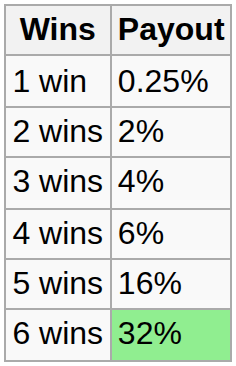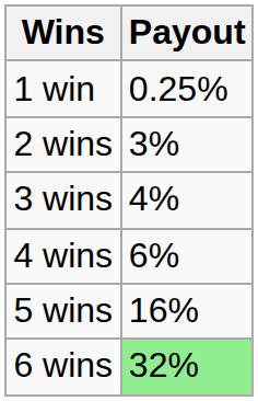2 wins | Payout: 2% -> 3%
